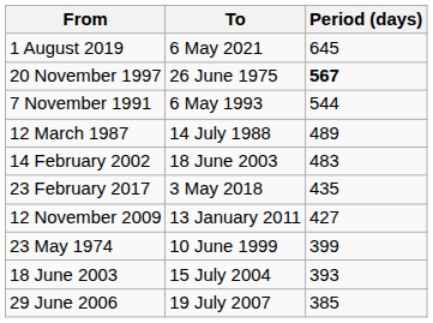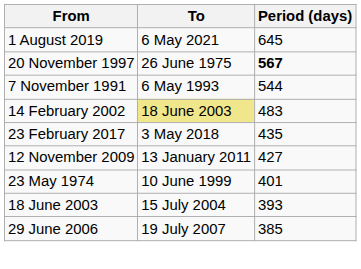- row: 12 March 1987 | 14 July 1988 | 489
14 February 2002 | To: no background -> khaki background
23 May 1974 | Period (days): 399 -> 401
